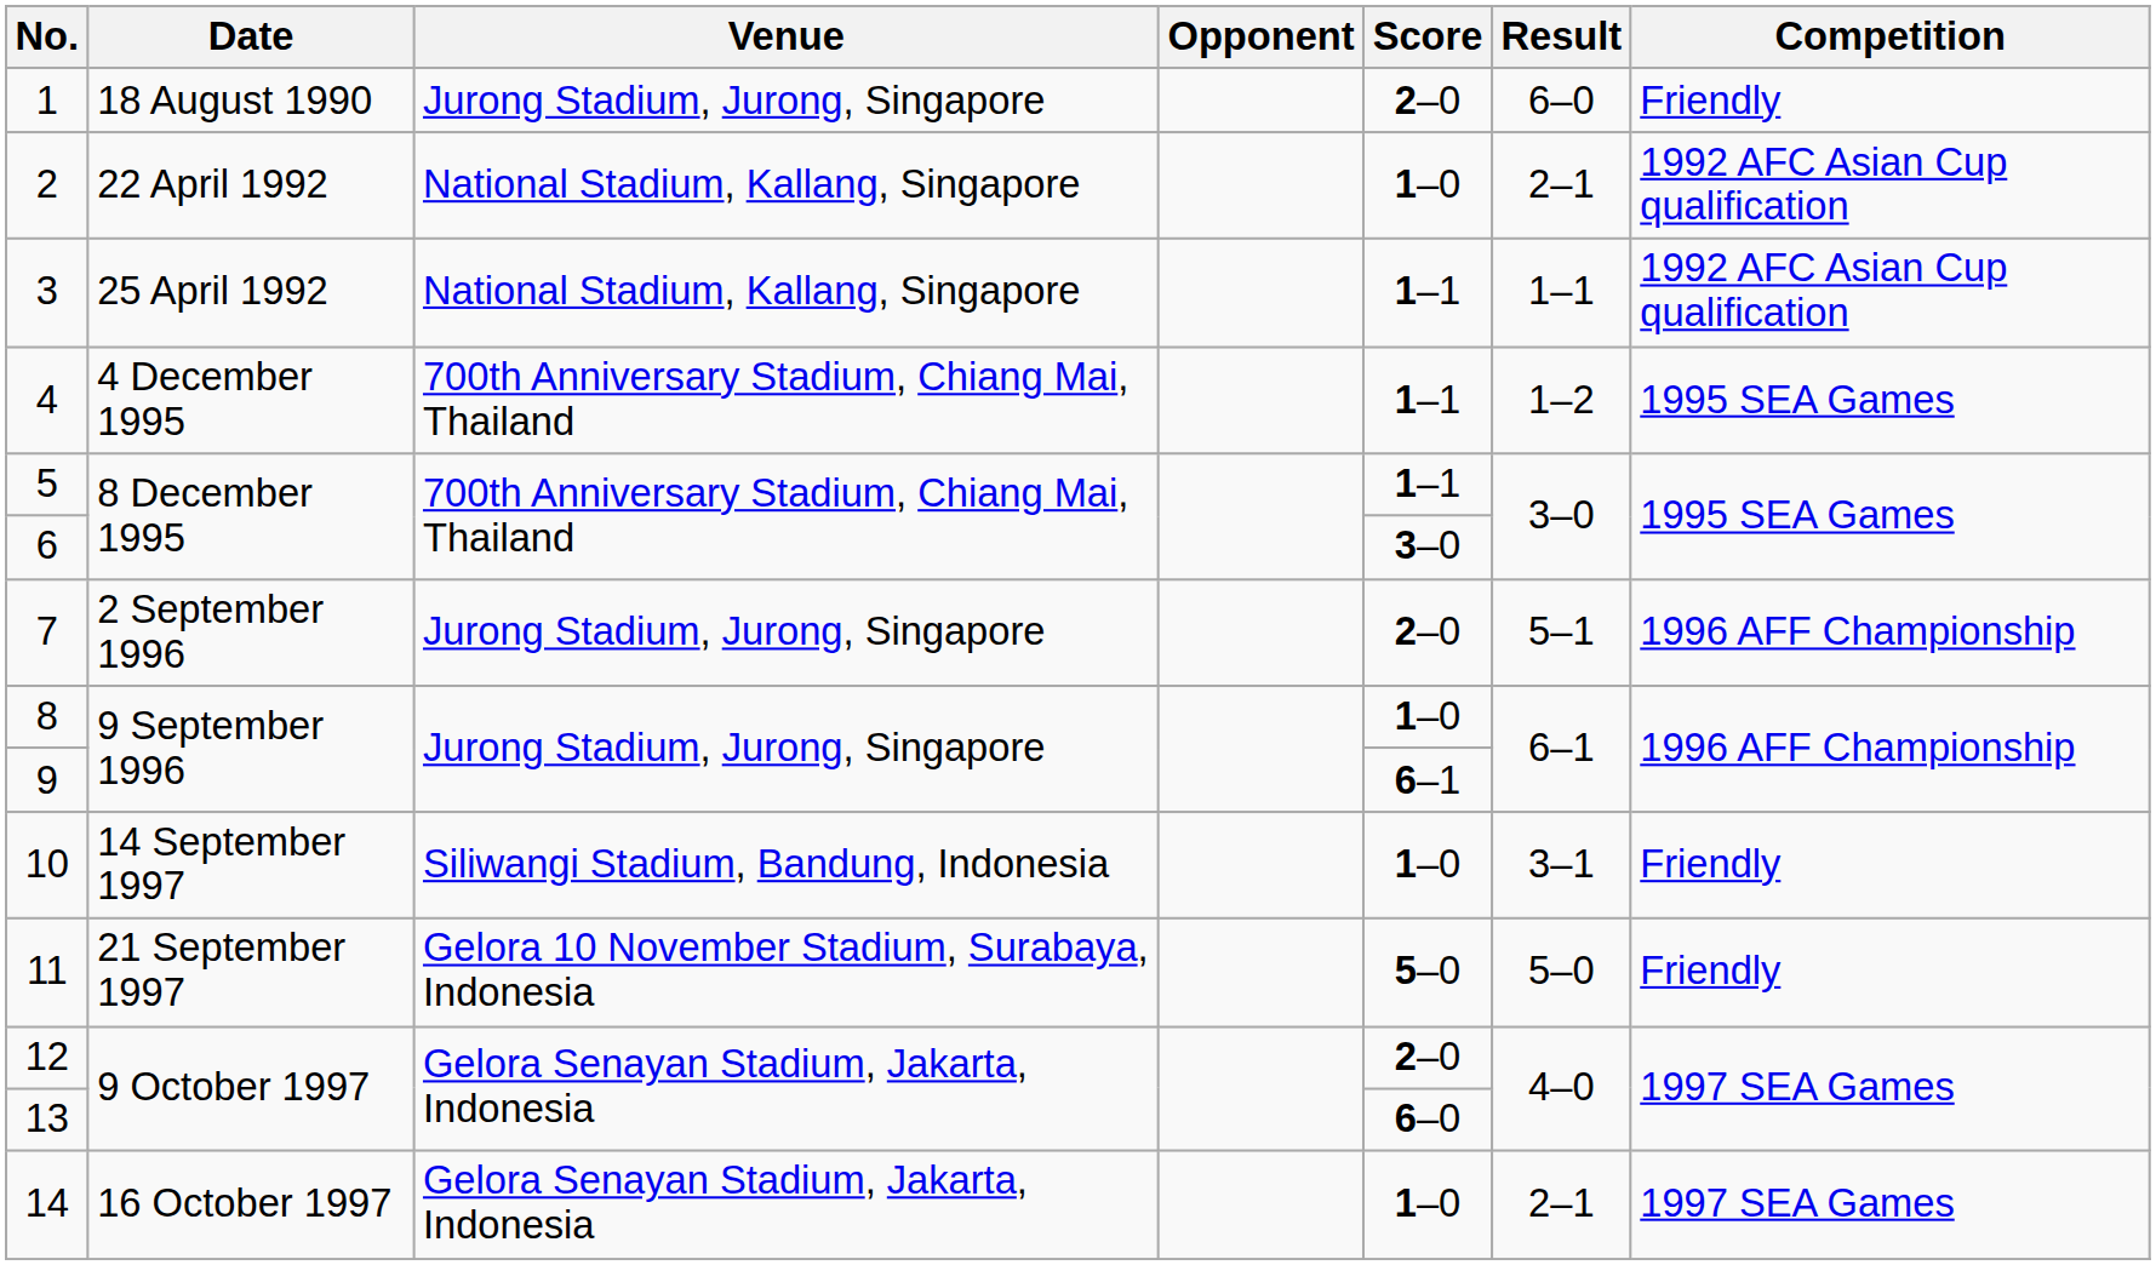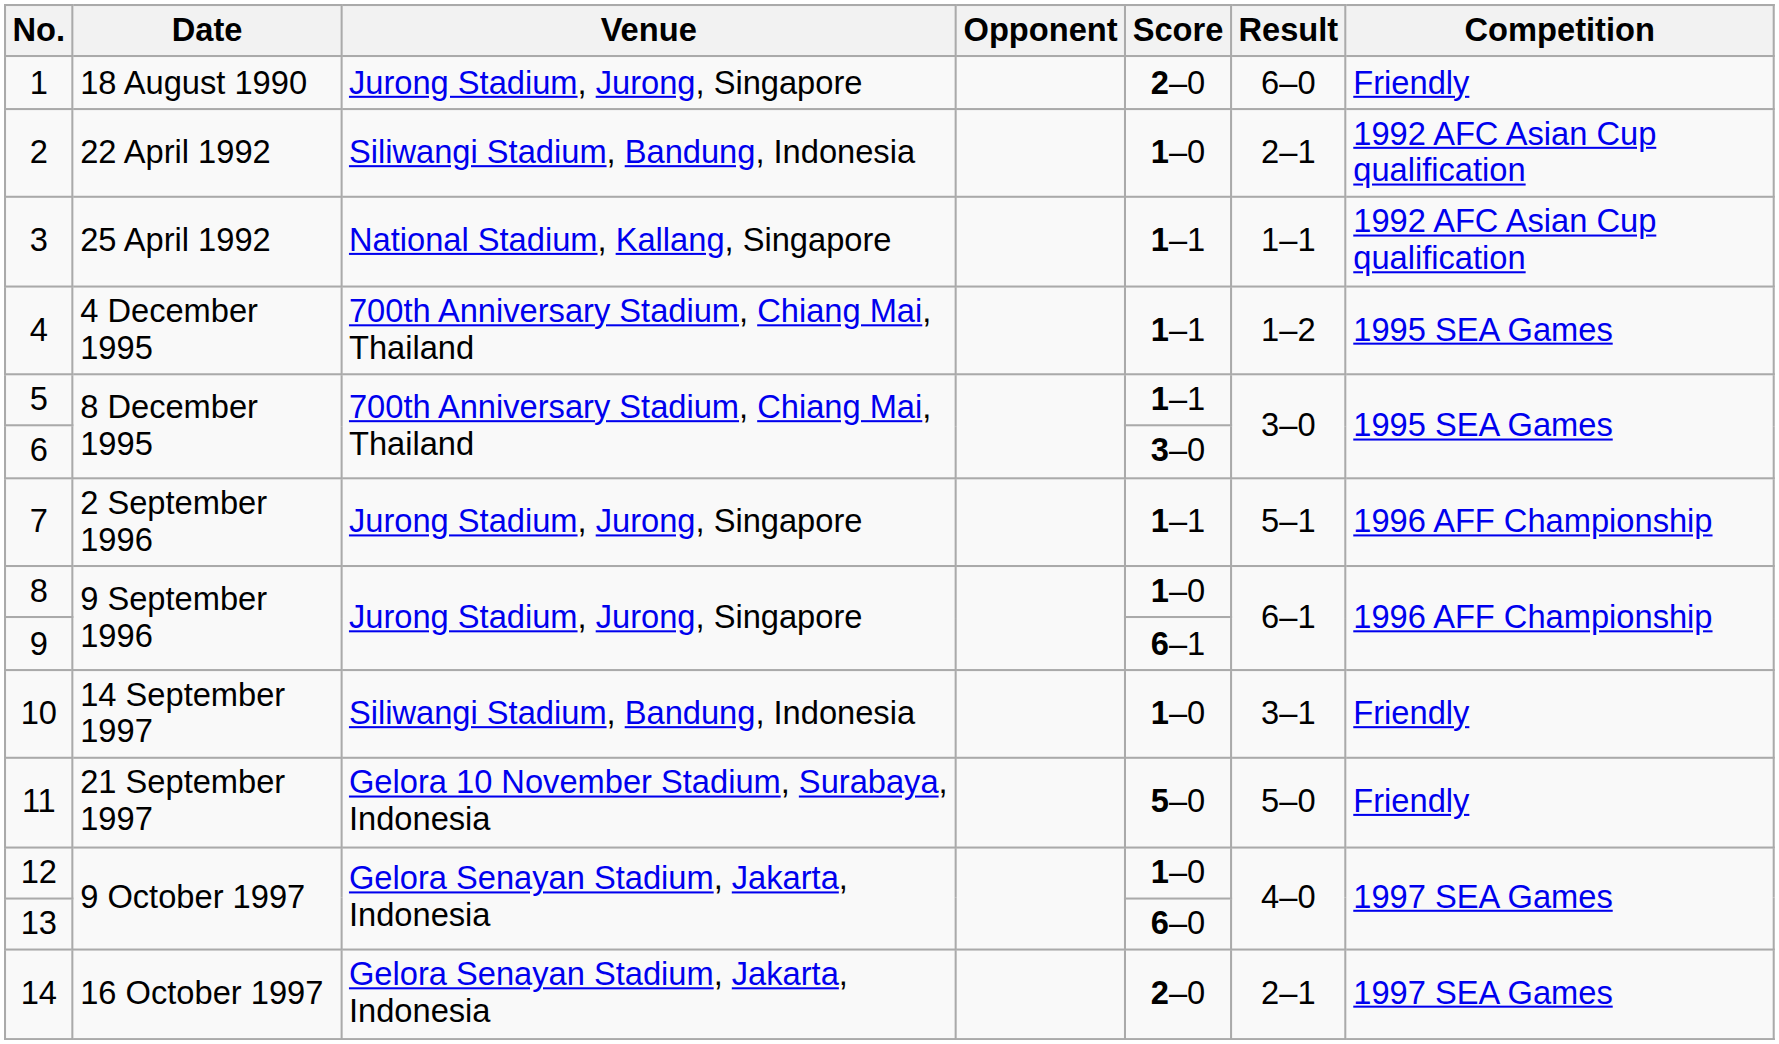2 | Venue: National Stadium, Kallang, Singapore -> Siliwangi Stadium, Bandung, Indonesia
7 | Score: 2–0 -> 1–1
12 | Score: 2–0 -> 1–0
14 | Score: 1–0 -> 2–0
